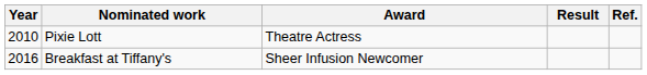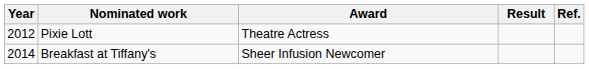Pixie Lott | Year: 2010 -> 2012
Breakfast at Tiffany's | Year: 2016 -> 2014
